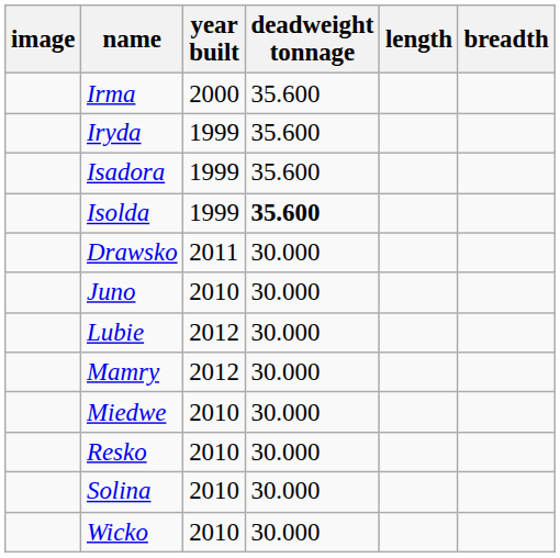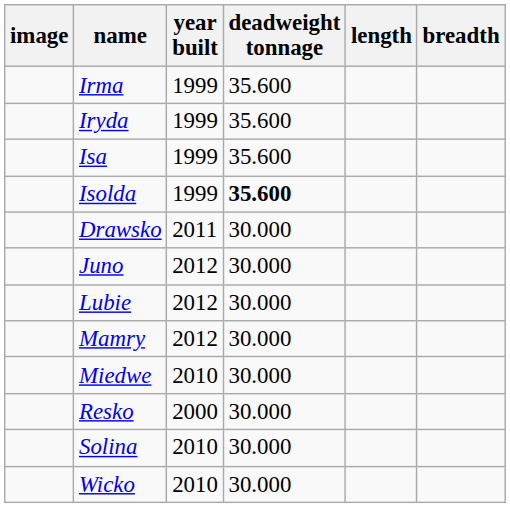Irma | year built: 2000 -> 1999
+ row: Isa | 1999 | 35.600
- row: Isadora | 1999 | 35.600
Juno | year built: 2010 -> 2012
Resko | year built: 2010 -> 2000
